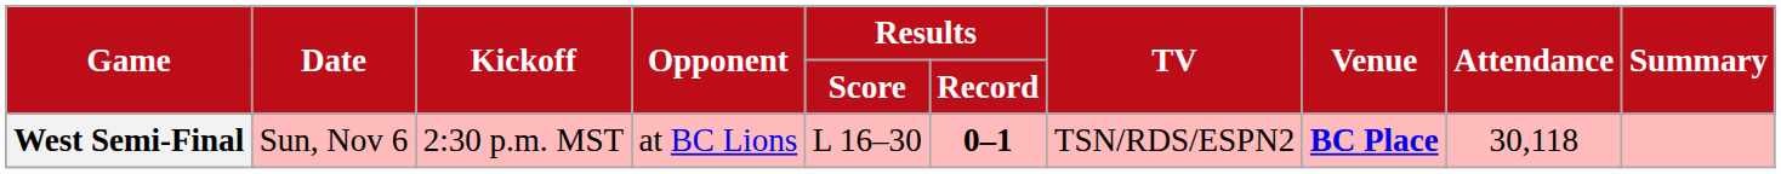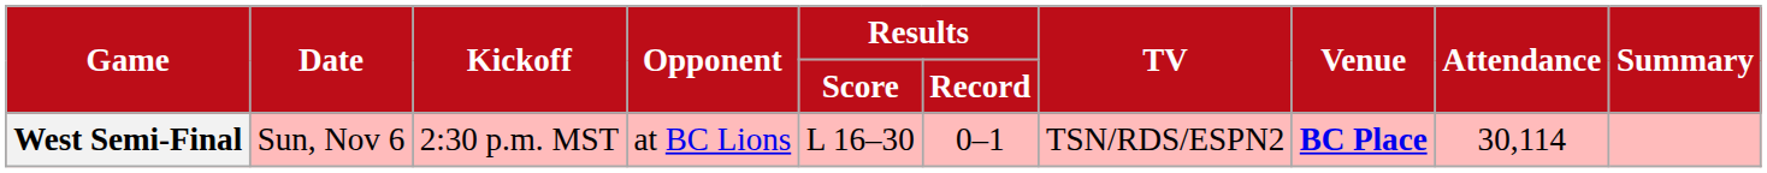West Semi-Final | Results / Record: bold -> normal
West Semi-Final | Attendance: 30,118 -> 30,114
